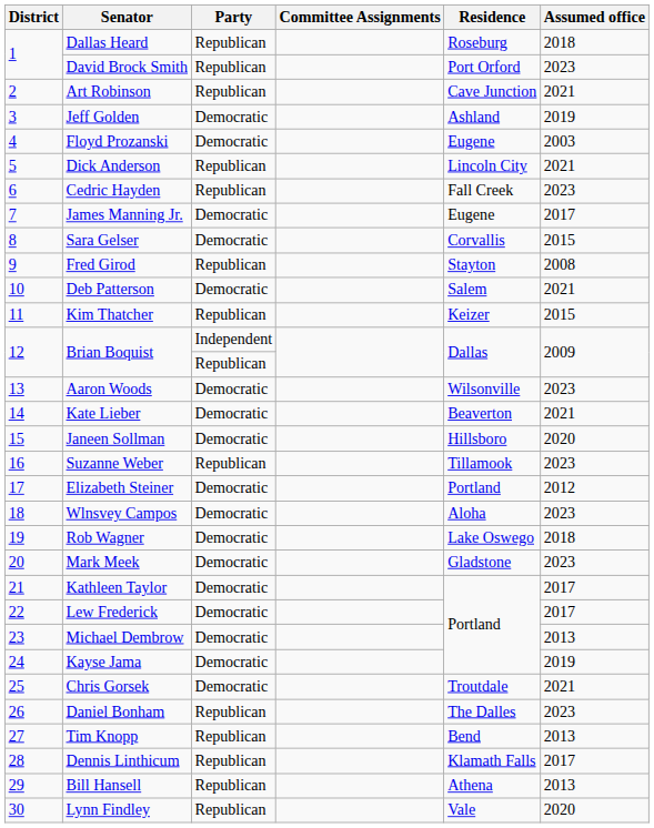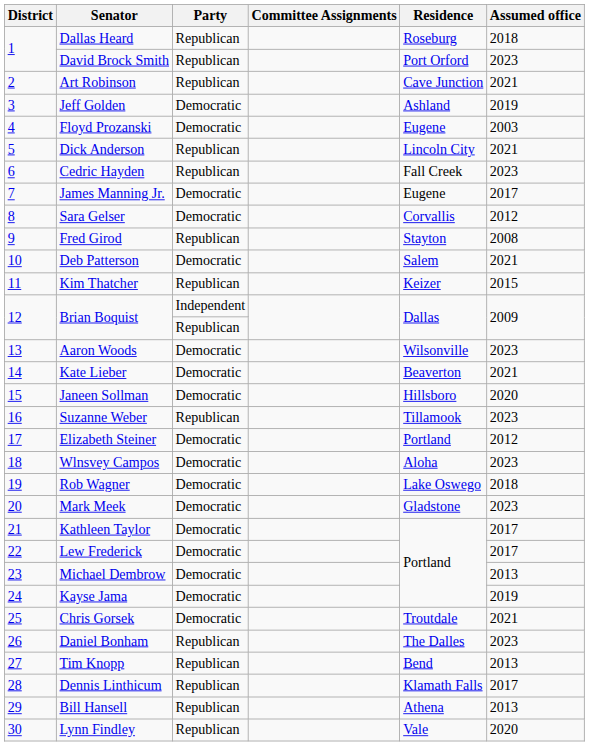Sara Gelser | Assumed office: 2015 -> 2012
